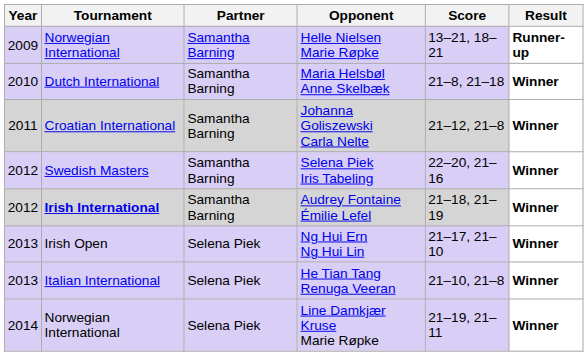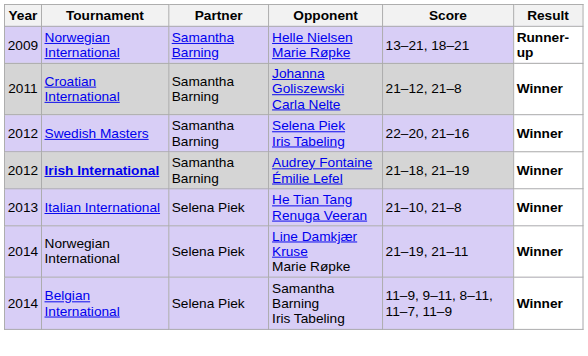- row: 2010 | Dutch International | Samantha Barning | Maria Helsbøl Anne Skelbæk | 21–8, 21–18 | Winner
- row: 2013 | Irish Open | Selena Piek | Ng Hui Ern Ng Hui Lin | 21–17, 21–10 | Winner
+ row: 2014 | Belgian International | Selena Piek | Samantha Barning Iris Tabeling | 11–9, 9–11, 8–11, 11–7, 11–9 | Winner
